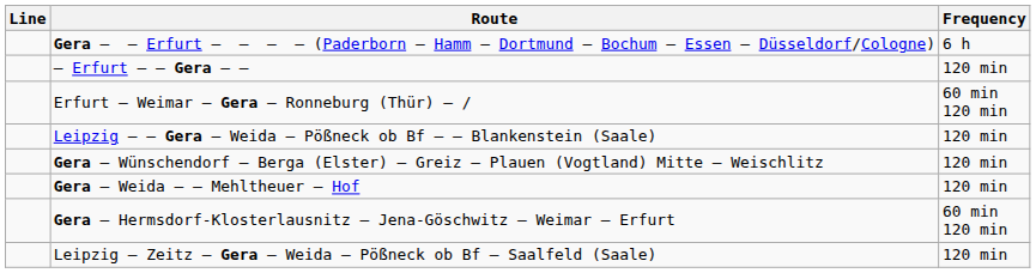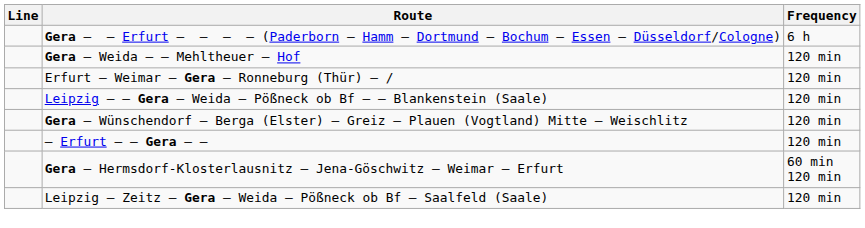rows swapped: – Erfurt – – Gera – – <-> Gera – Weida – – Mehltheuer – Hof
Erfurt – Weimar – Gera – Ronneburg (Thür) – / | Frequency: 60 min 120 min -> 120 min
